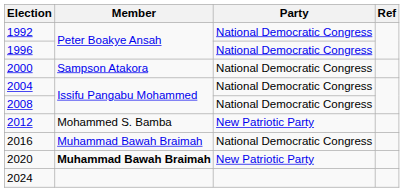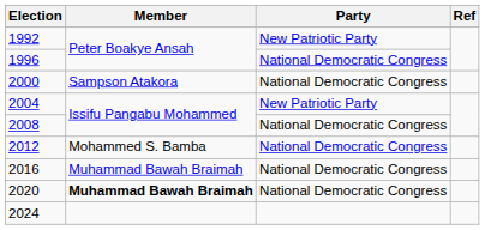1992 | Party: National Democratic Congress -> New Patriotic Party
2004 | Party: National Democratic Congress -> New Patriotic Party
2012 | Party: New Patriotic Party -> National Democratic Congress
2020 | Party: New Patriotic Party -> National Democratic Congress
